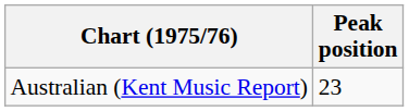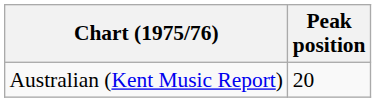Australian (Kent Music Report) | Peak position: 23 -> 20
